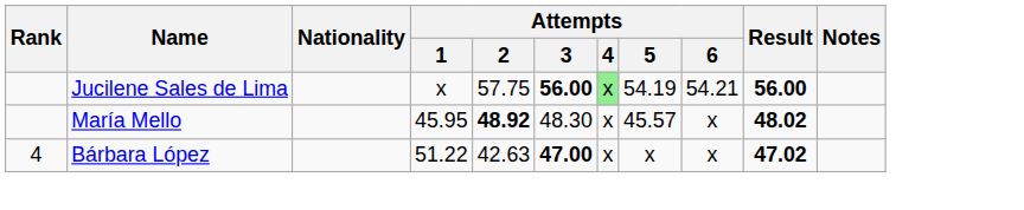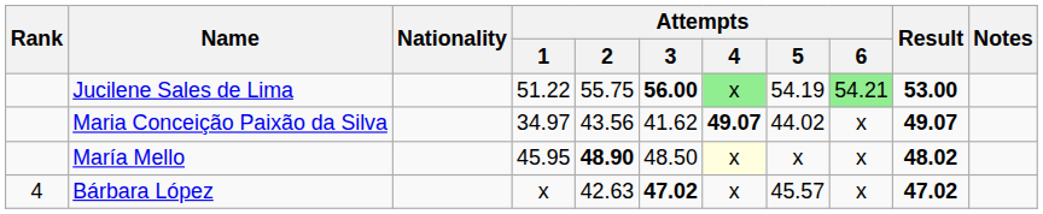Jucilene Sales de Lima | Attempts / 1: x -> 51.22
Jucilene Sales de Lima | Attempts / 2: 57.75 -> 55.75
Jucilene Sales de Lima | Attempts / 6: no background -> lightgreen background
Jucilene Sales de Lima | Result: 56.00 -> 53.00
+ row: Maria Conceição Paixão da Silva | 34.97 | 43.56 | 41.62 | 49.07 | 44.02 | x | 49.07
María Mello | Attempts / 2: 48.92 -> 48.90
María Mello | Attempts / 3: 48.30 -> 48.50
María Mello | Attempts / 4: no background -> lightyellow background
María Mello | Attempts / 5: 45.57 -> x
Bárbara López | Attempts / 1: 51.22 -> x
Bárbara López | Attempts / 3: 47.00 -> 47.02
Bárbara López | Attempts / 5: x -> 45.57
